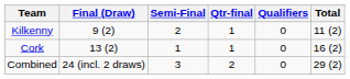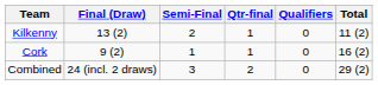Kilkenny | Final (Draw): 9 (2) -> 13 (2)
Cork | Final (Draw): 13 (2) -> 9 (2)
